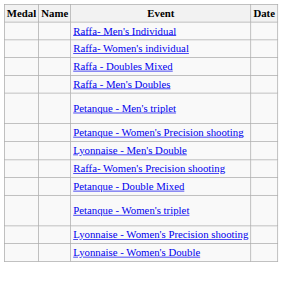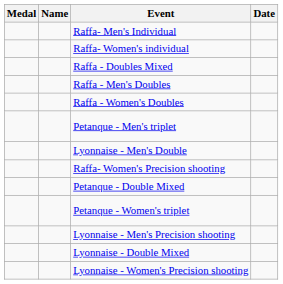+ row: Raffa - Women's Doubles
- row: Petanque - Women's Precision shooting
+ row: Lyonnaise - Men's Precision shooting
+ row: Lyonnaise - Double Mixed
- row: Lyonnaise - Women's Double
